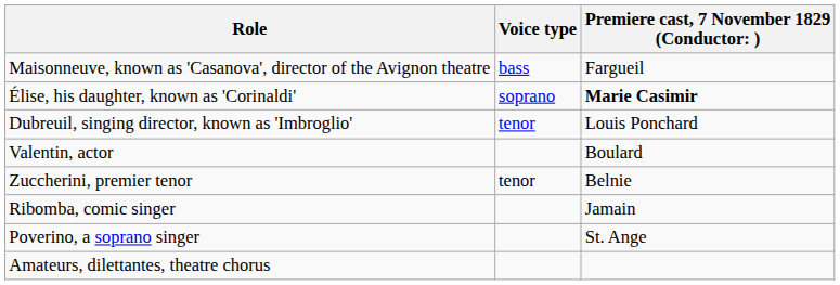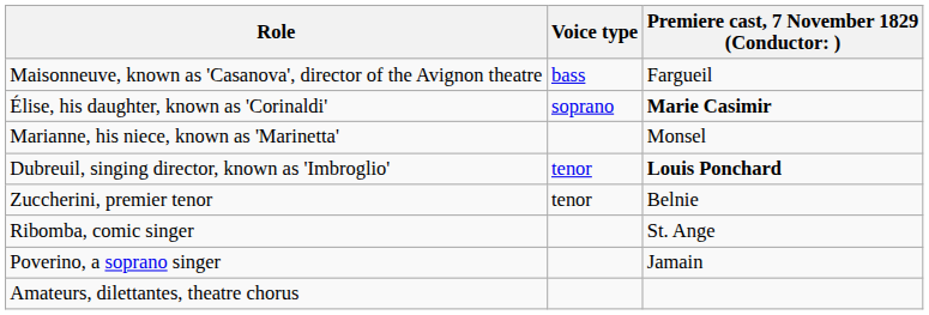+ row: Marianne, his niece, known as 'Marinetta' | Monsel
Dubreuil, singing director, known as 'Imbroglio' | column 3: normal -> bold
- row: Valentin, actor | Boulard
Ribomba, comic singer | column 3: Jamain -> St. Ange
Poverino, a soprano singer | column 3: St. Ange -> Jamain
